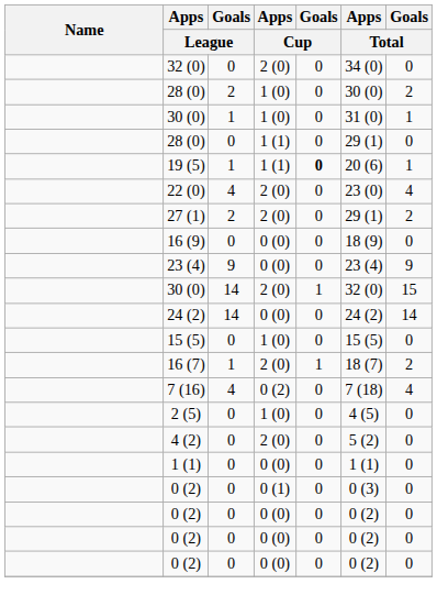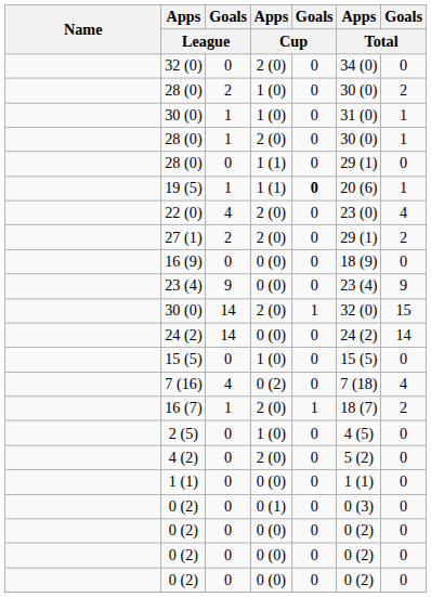+ row: 28 (0) | 1 | 2 (0) | 0 | 30 (0) | 1
rows swapped: 7 (16) <-> 16 (7)
